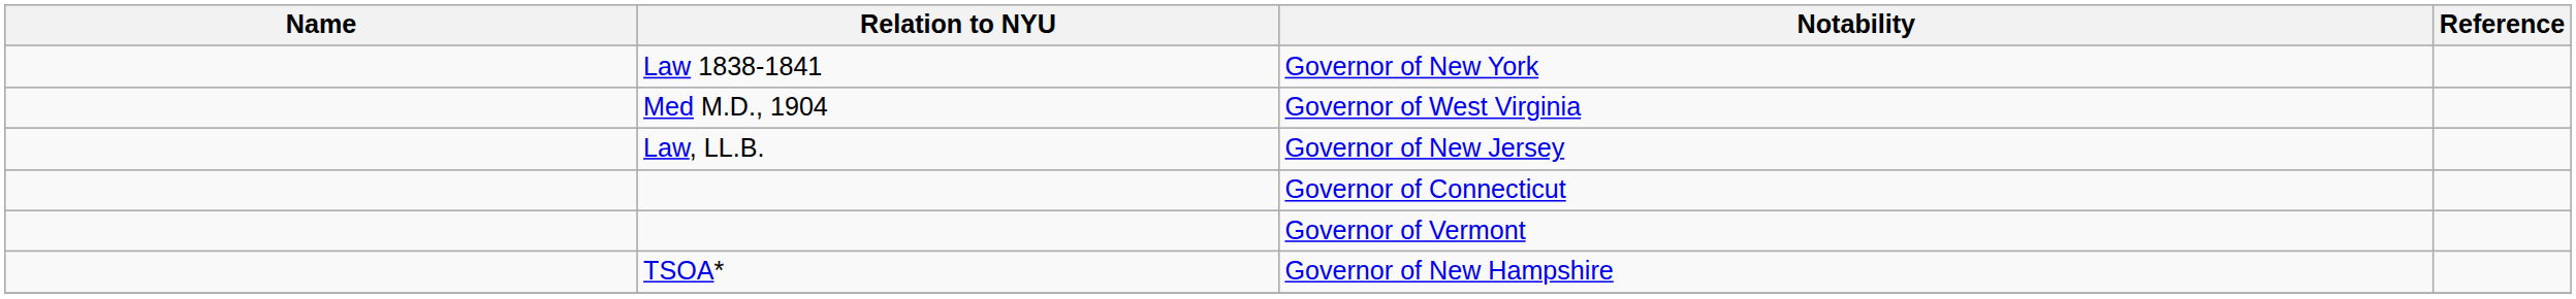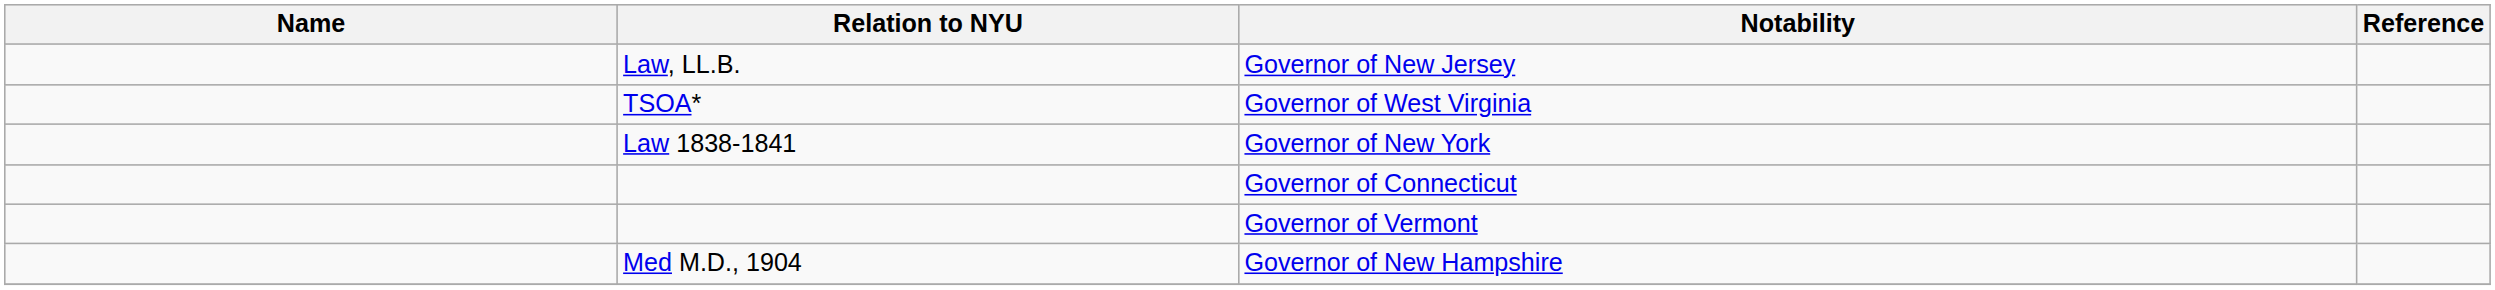rows swapped: Governor of New Jersey <-> Governor of New York
Governor of West Virginia | Relation to NYU: Med M.D., 1904 -> TSOA*
Governor of New Hampshire | Relation to NYU: TSOA* -> Med M.D., 1904
